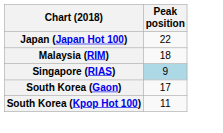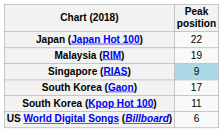Malaysia (RIM) | Peak position: 18 -> 19
+ row: US World Digital Songs (Billboard) | 6
